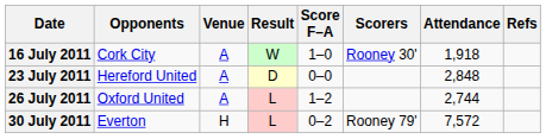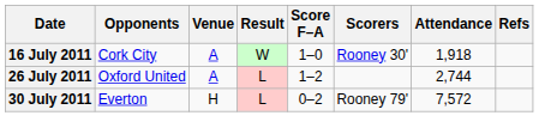- row: 23 July 2011 | Hereford United | A | D | 0–0 | 2,848
